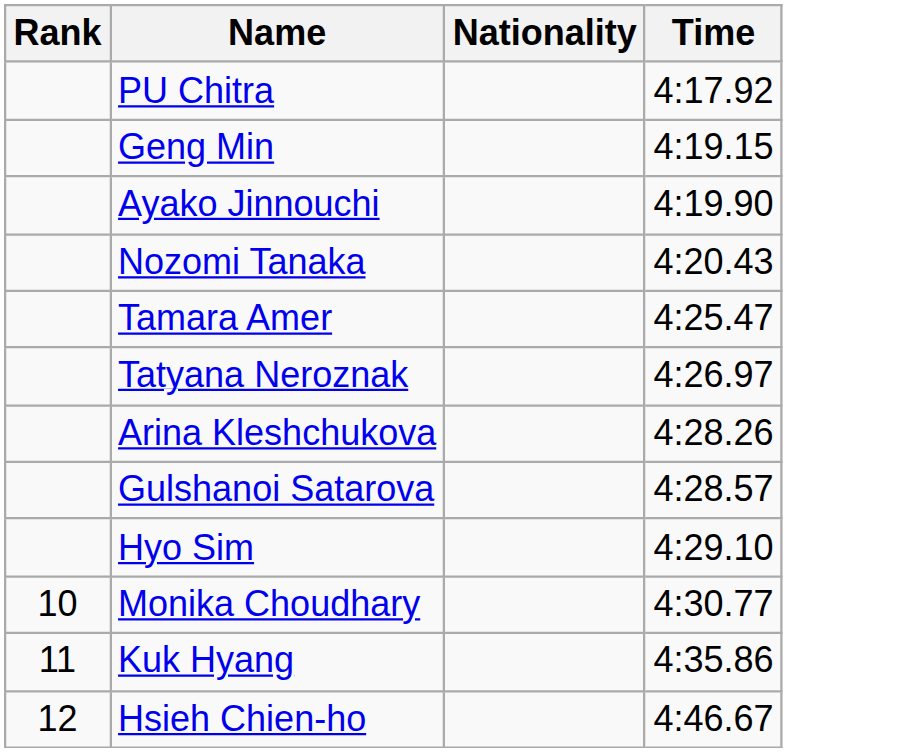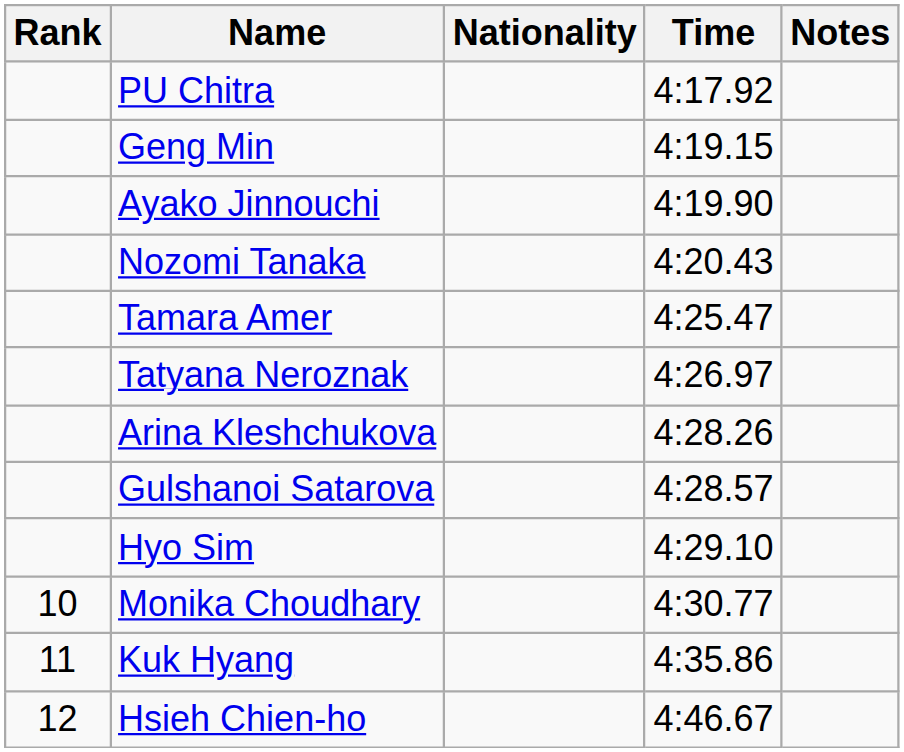+ column: Notes
